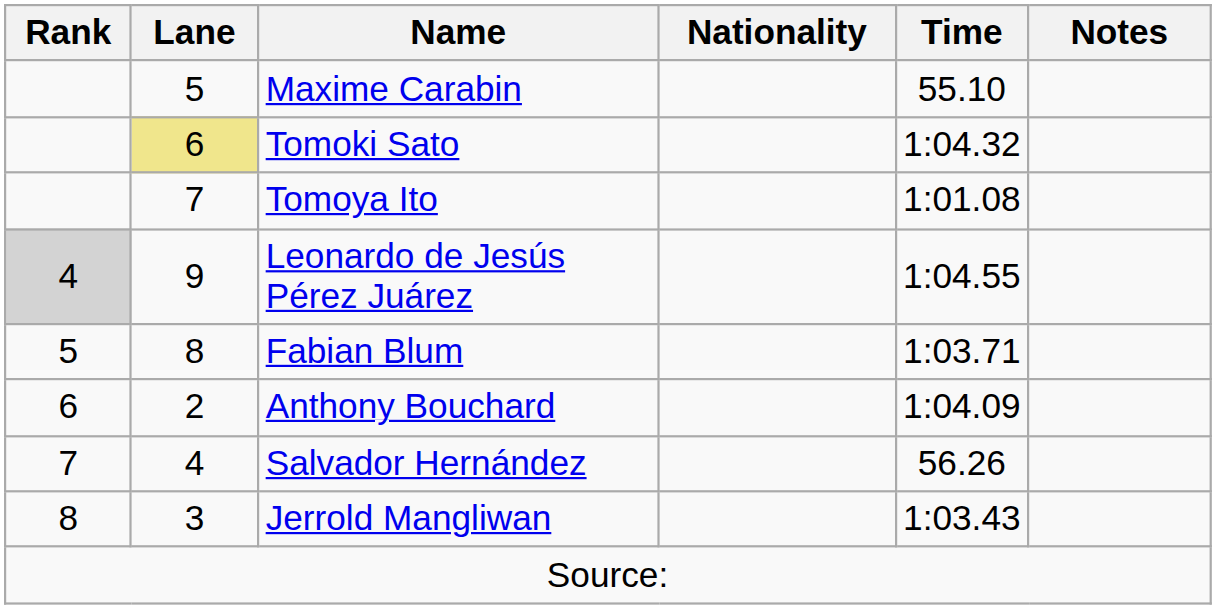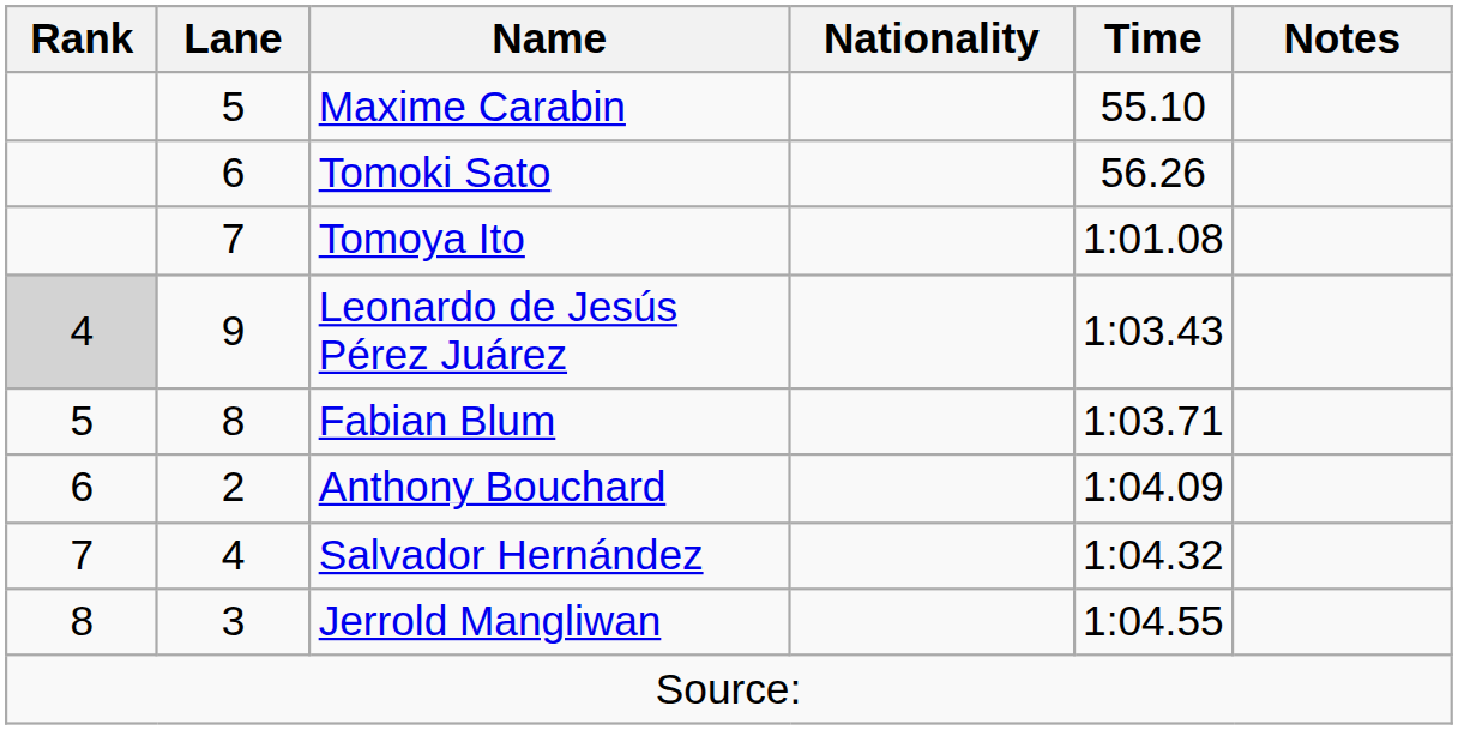Tomoki Sato | Lane: khaki background -> no background
Tomoki Sato | Time: 1:04.32 -> 56.26
Leonardo de Jesús Pérez Juárez | Time: 1:04.55 -> 1:03.43
Salvador Hernández | Time: 56.26 -> 1:04.32
Jerrold Mangliwan | Time: 1:03.43 -> 1:04.55
